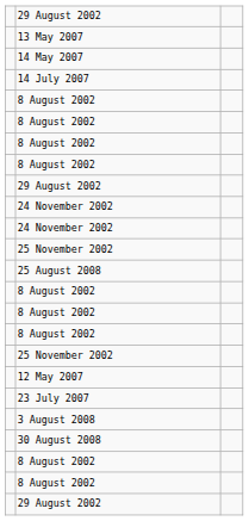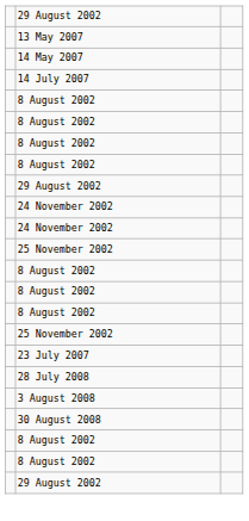- row: 25 August 2008
- row: 12 May 2007
+ row: 28 July 2008
